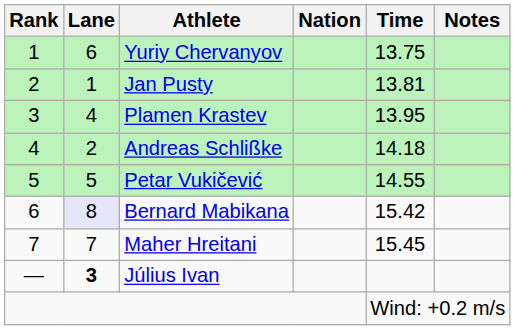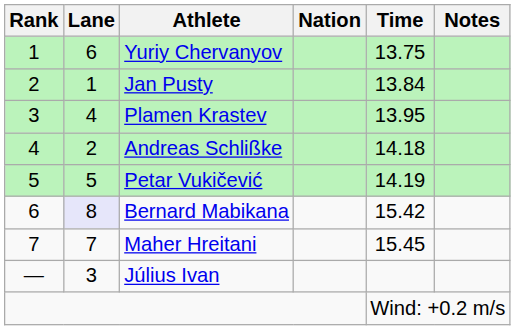Jan Pusty | Time: 13.81 -> 13.84
Petar Vukičević | Time: 14.55 -> 14.19
Július Ivan | Lane: bold -> normal
